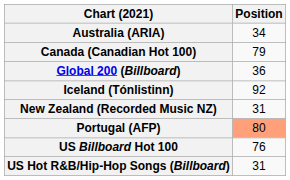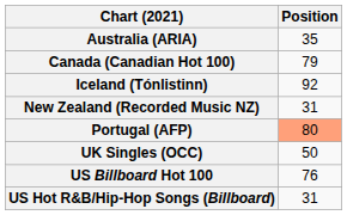Australia (ARIA) | Position: 34 -> 35
- row: Global 200 (Billboard) | 36
+ row: UK Singles (OCC) | 50
